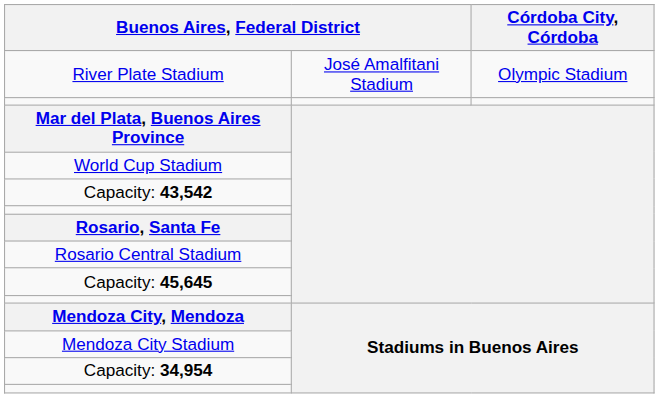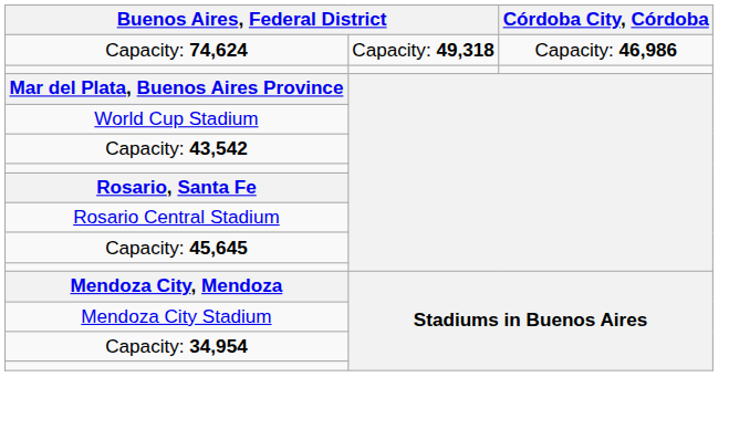- row: River Plate Stadium | José Amalfitani Stadium | Olympic Stadium
+ row: Capacity: 74,624 | Capacity: 49,318 | Capacity: 46,986
